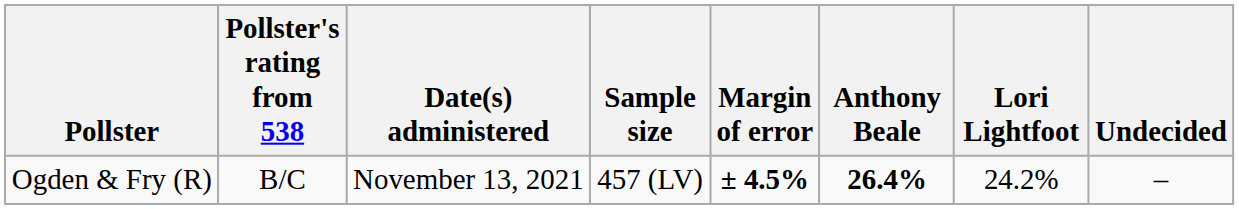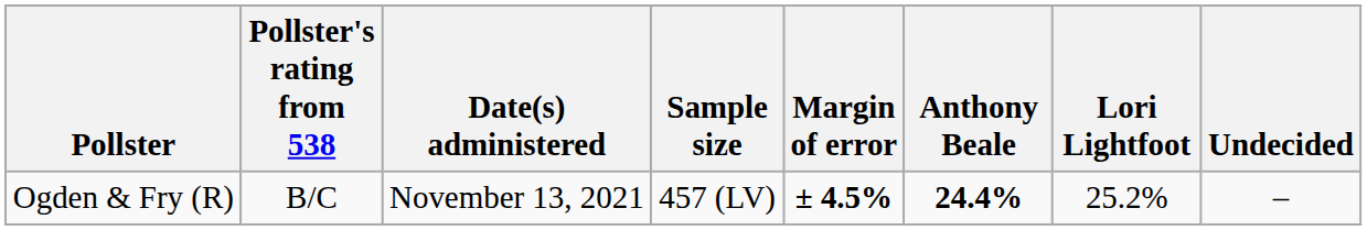Ogden & Fry (R) | Anthony Beale: 26.4% -> 24.4%
Ogden & Fry (R) | Lori Lightfoot: 24.2% -> 25.2%
